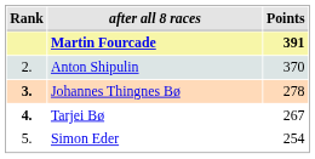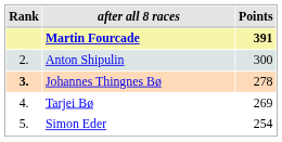Anton Shipulin | Points: 370 -> 300
Tarjei Bø | Rank: bold -> normal
Tarjei Bø | Points: 267 -> 269
